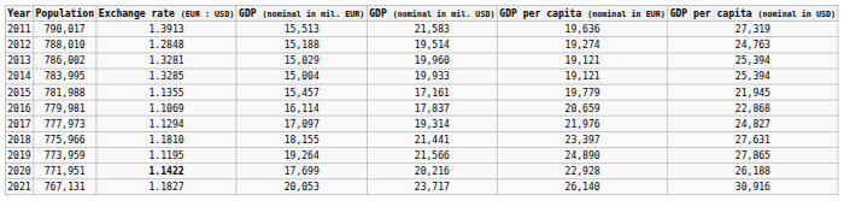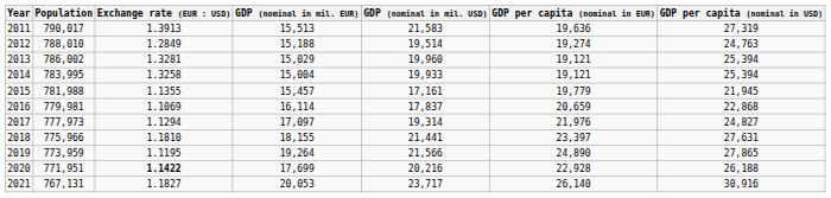2012 | column 3: 1.2848 -> 1.2849
2014 | column 3: 1.3285 -> 1.3258
